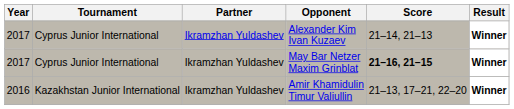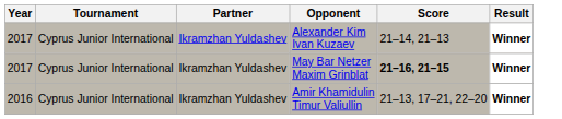Amir Khamidulin Timur Valiullin | Tournament: Kazakhstan Junior International -> Cyprus Junior International
